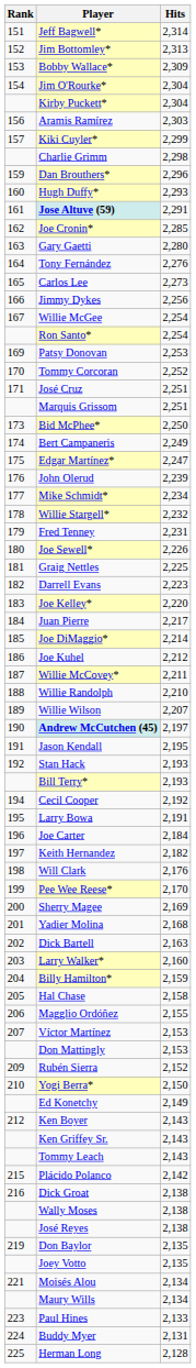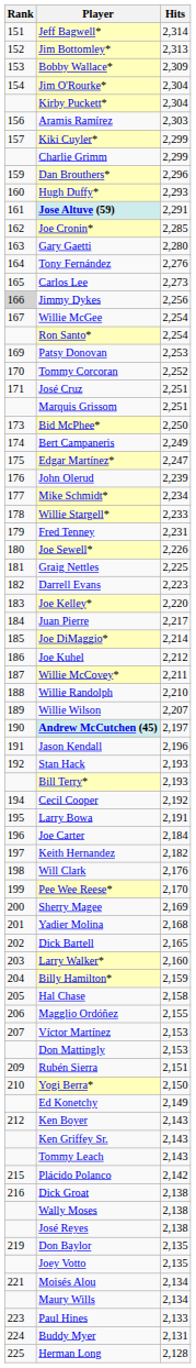Charlie Grimm | Hits: 2,298 -> 2,299
Jimmy Dykes | Rank: no background -> lightgrey background
Willie Stargell* | Hits: 2,232 -> 2,233
Jason Kendall | Hits: 2,195 -> 2,196
Dick Bartell | Hits: 2,163 -> 2,165
Rubén Sierra | Hits: 2,152 -> 2,151
